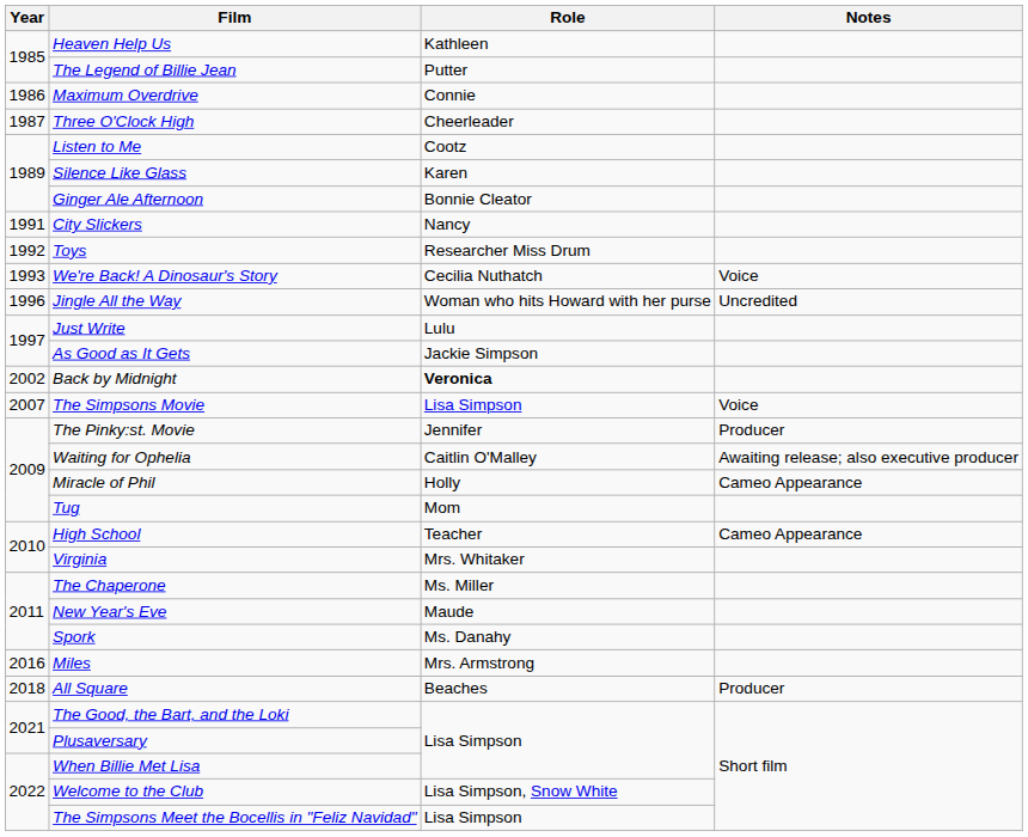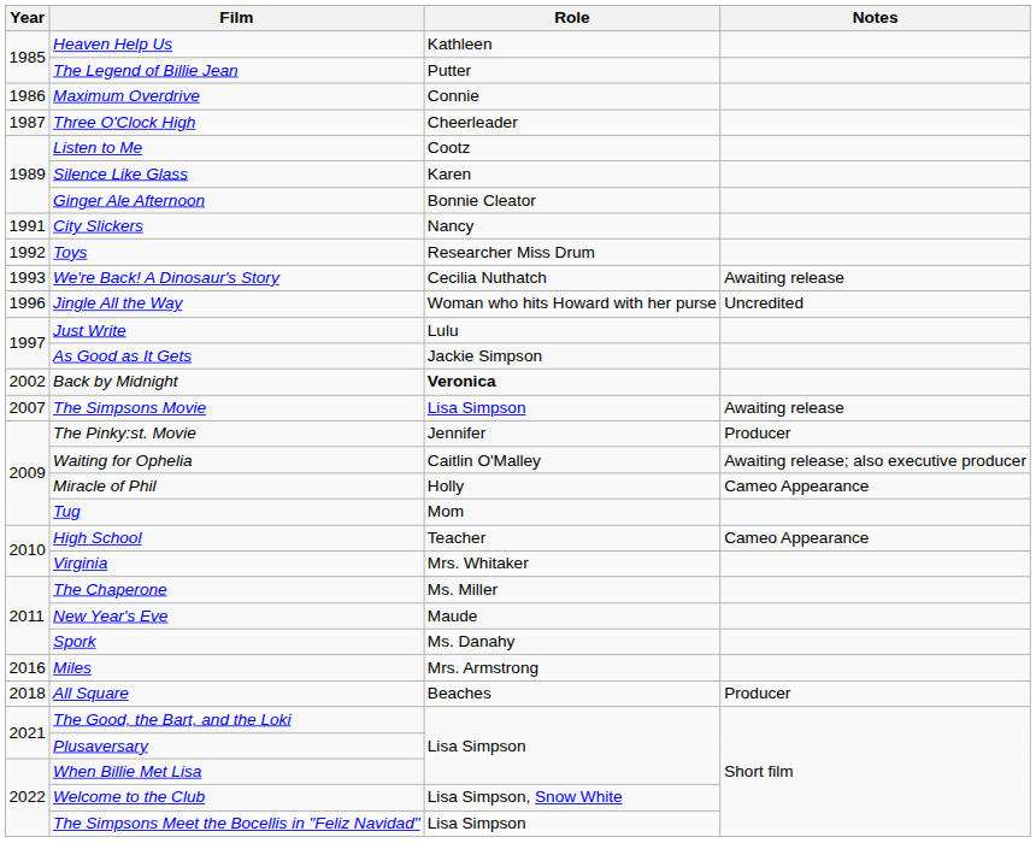We're Back! A Dinosaur's Story | Notes: Voice -> Awaiting release
The Simpsons Movie | Notes: Voice -> Awaiting release
